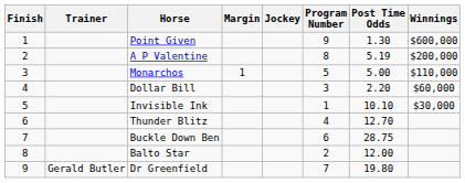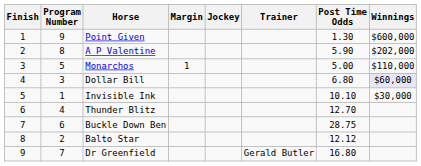columns swapped: Program Number <-> Trainer
A P Valentine | Post Time Odds: 5.19 -> 5.90
A P Valentine | Winnings: $200,000 -> $202,000
Dollar Bill | Post Time Odds: 2.20 -> 6.80
Dollar Bill | Winnings: no background -> lavender background
Balto Star | Post Time Odds: 12.00 -> 12.12
Dr Greenfield | Post Time Odds: 19.80 -> 16.80
